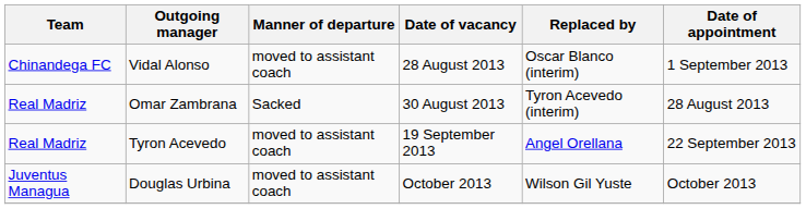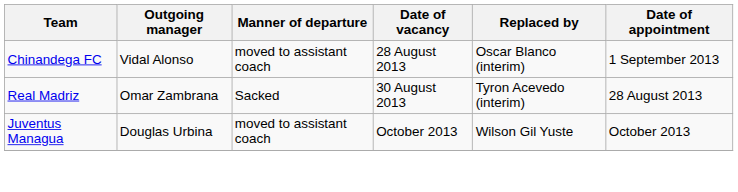- row: Real Madriz | Tyron Acevedo | moved to assistant coach | 19 September 2013 | Angel Orellana | 22 September 2013
